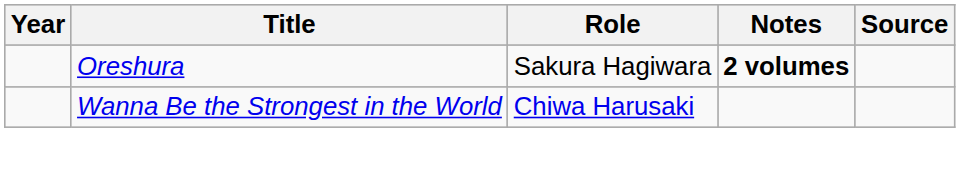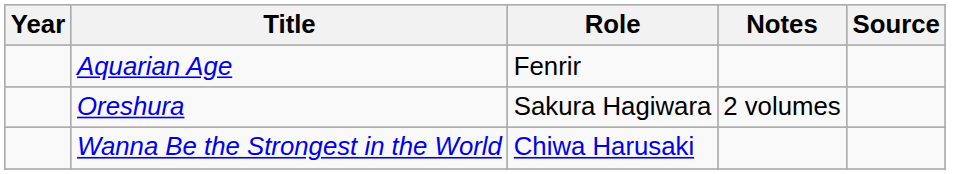+ row: Aquarian Age | Fenrir
Oreshura | Notes: bold -> normal
